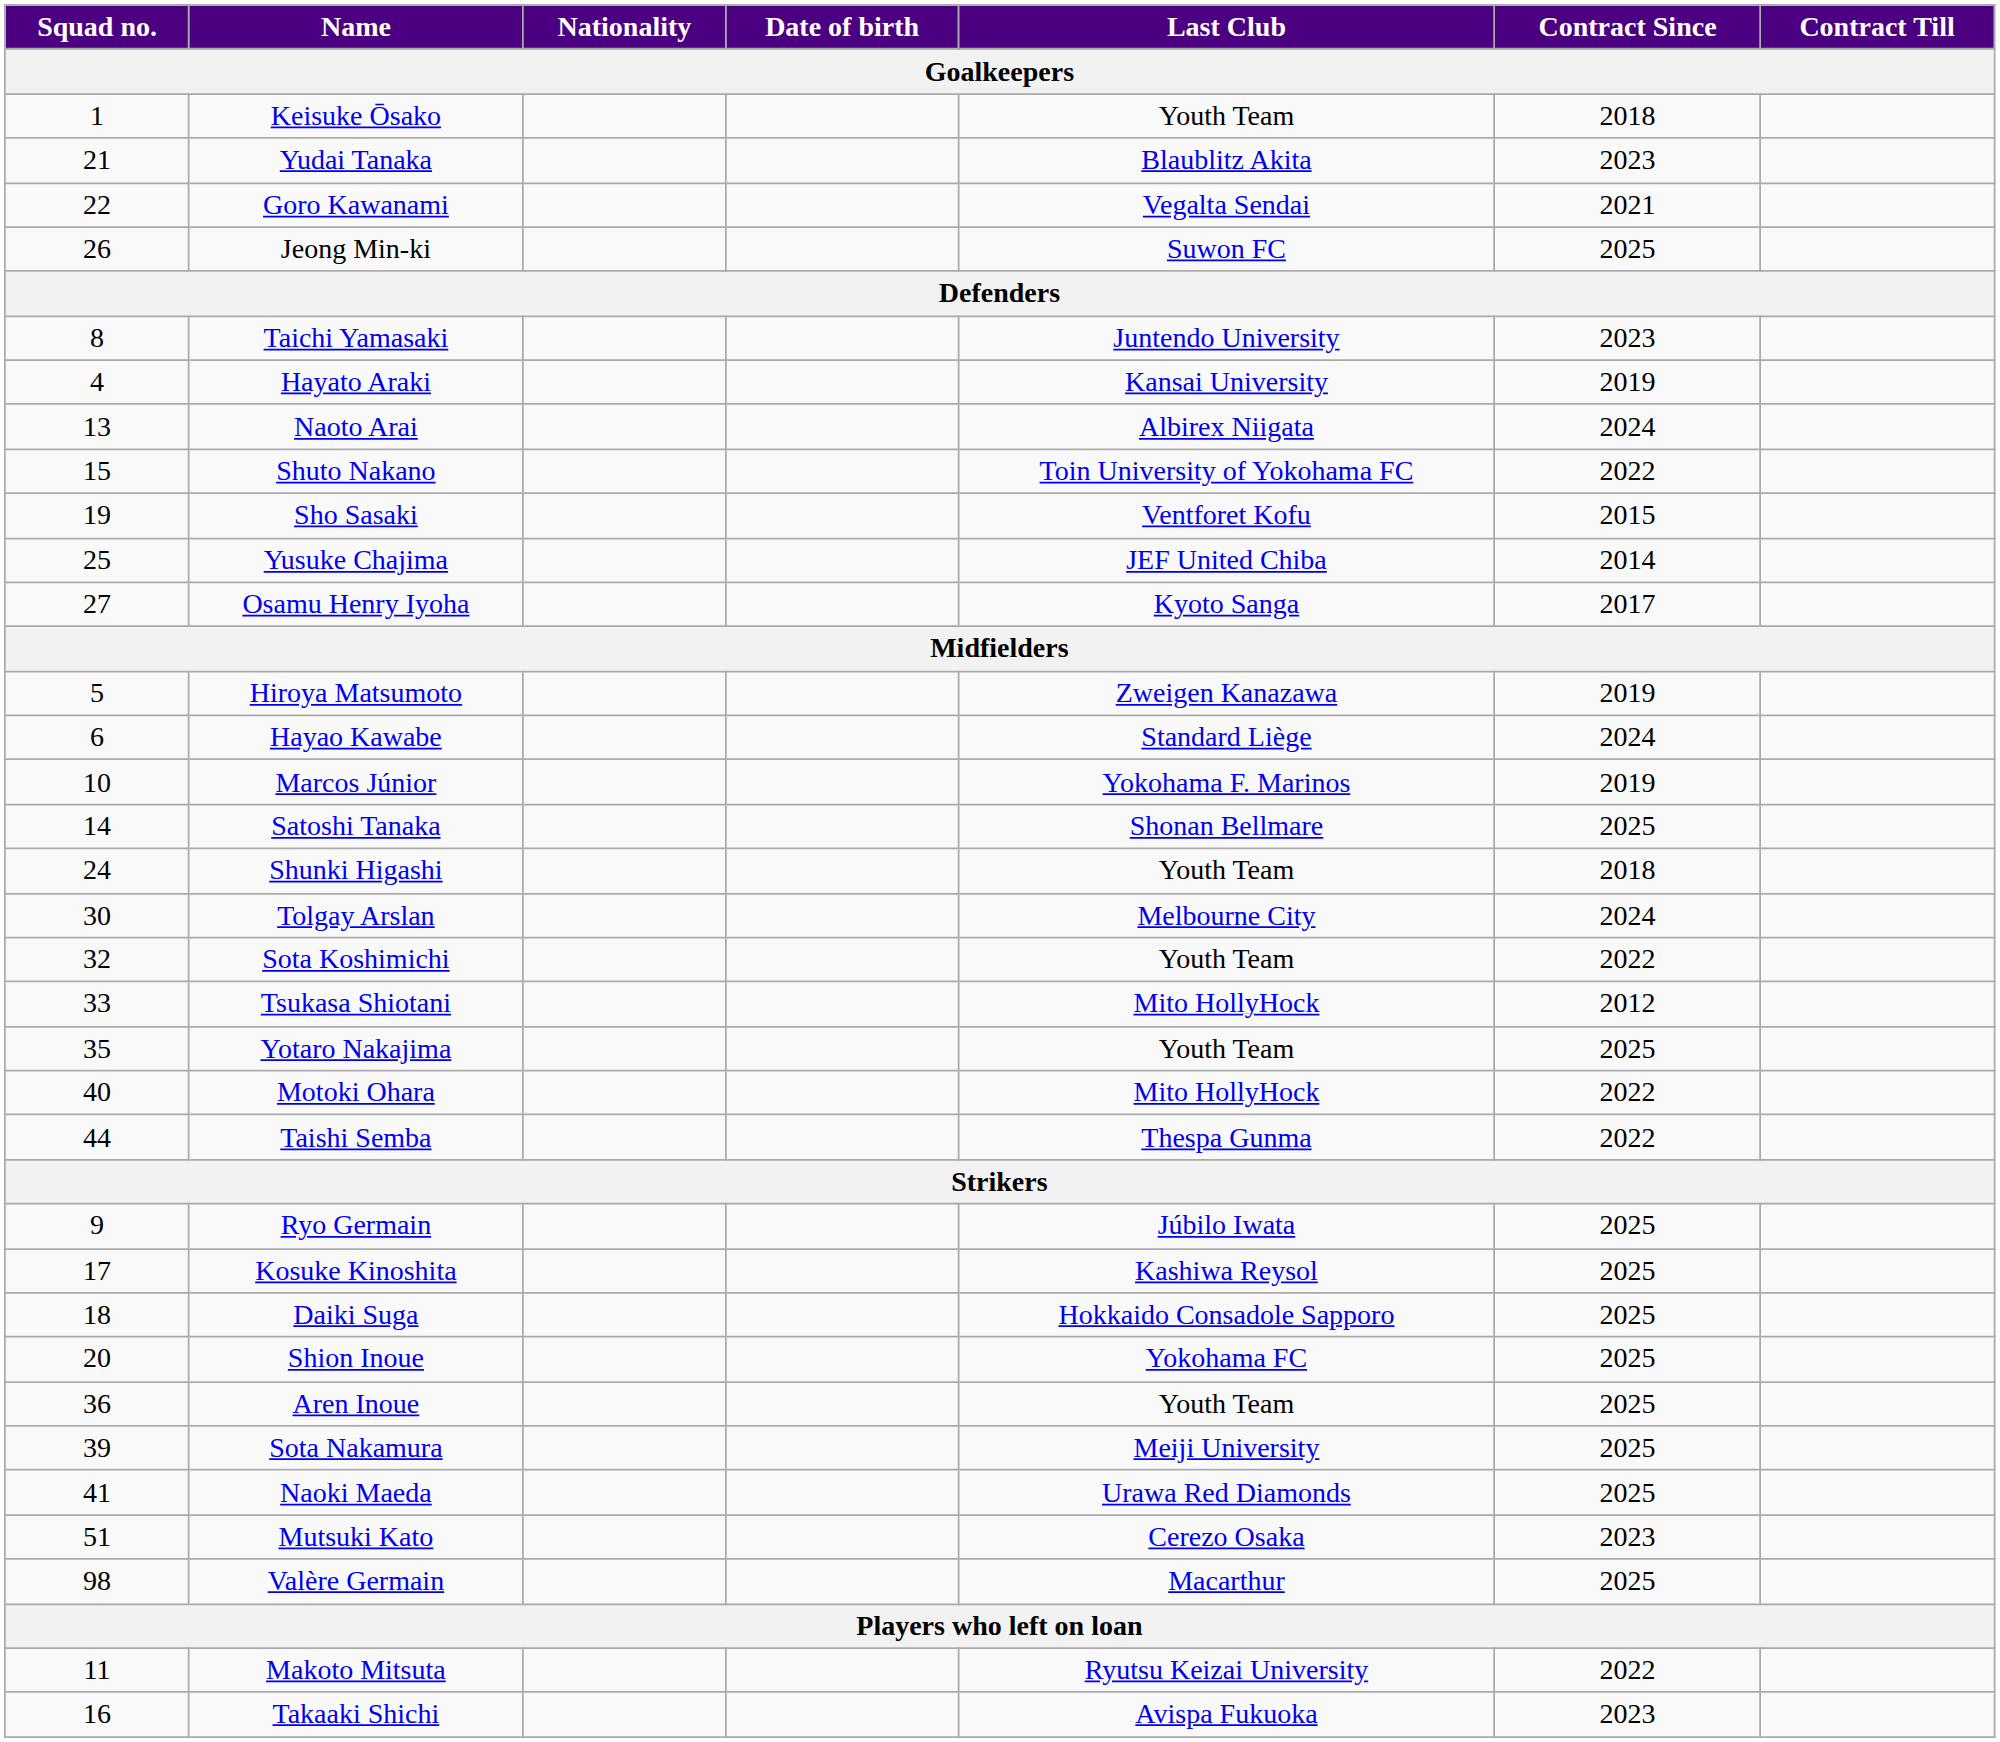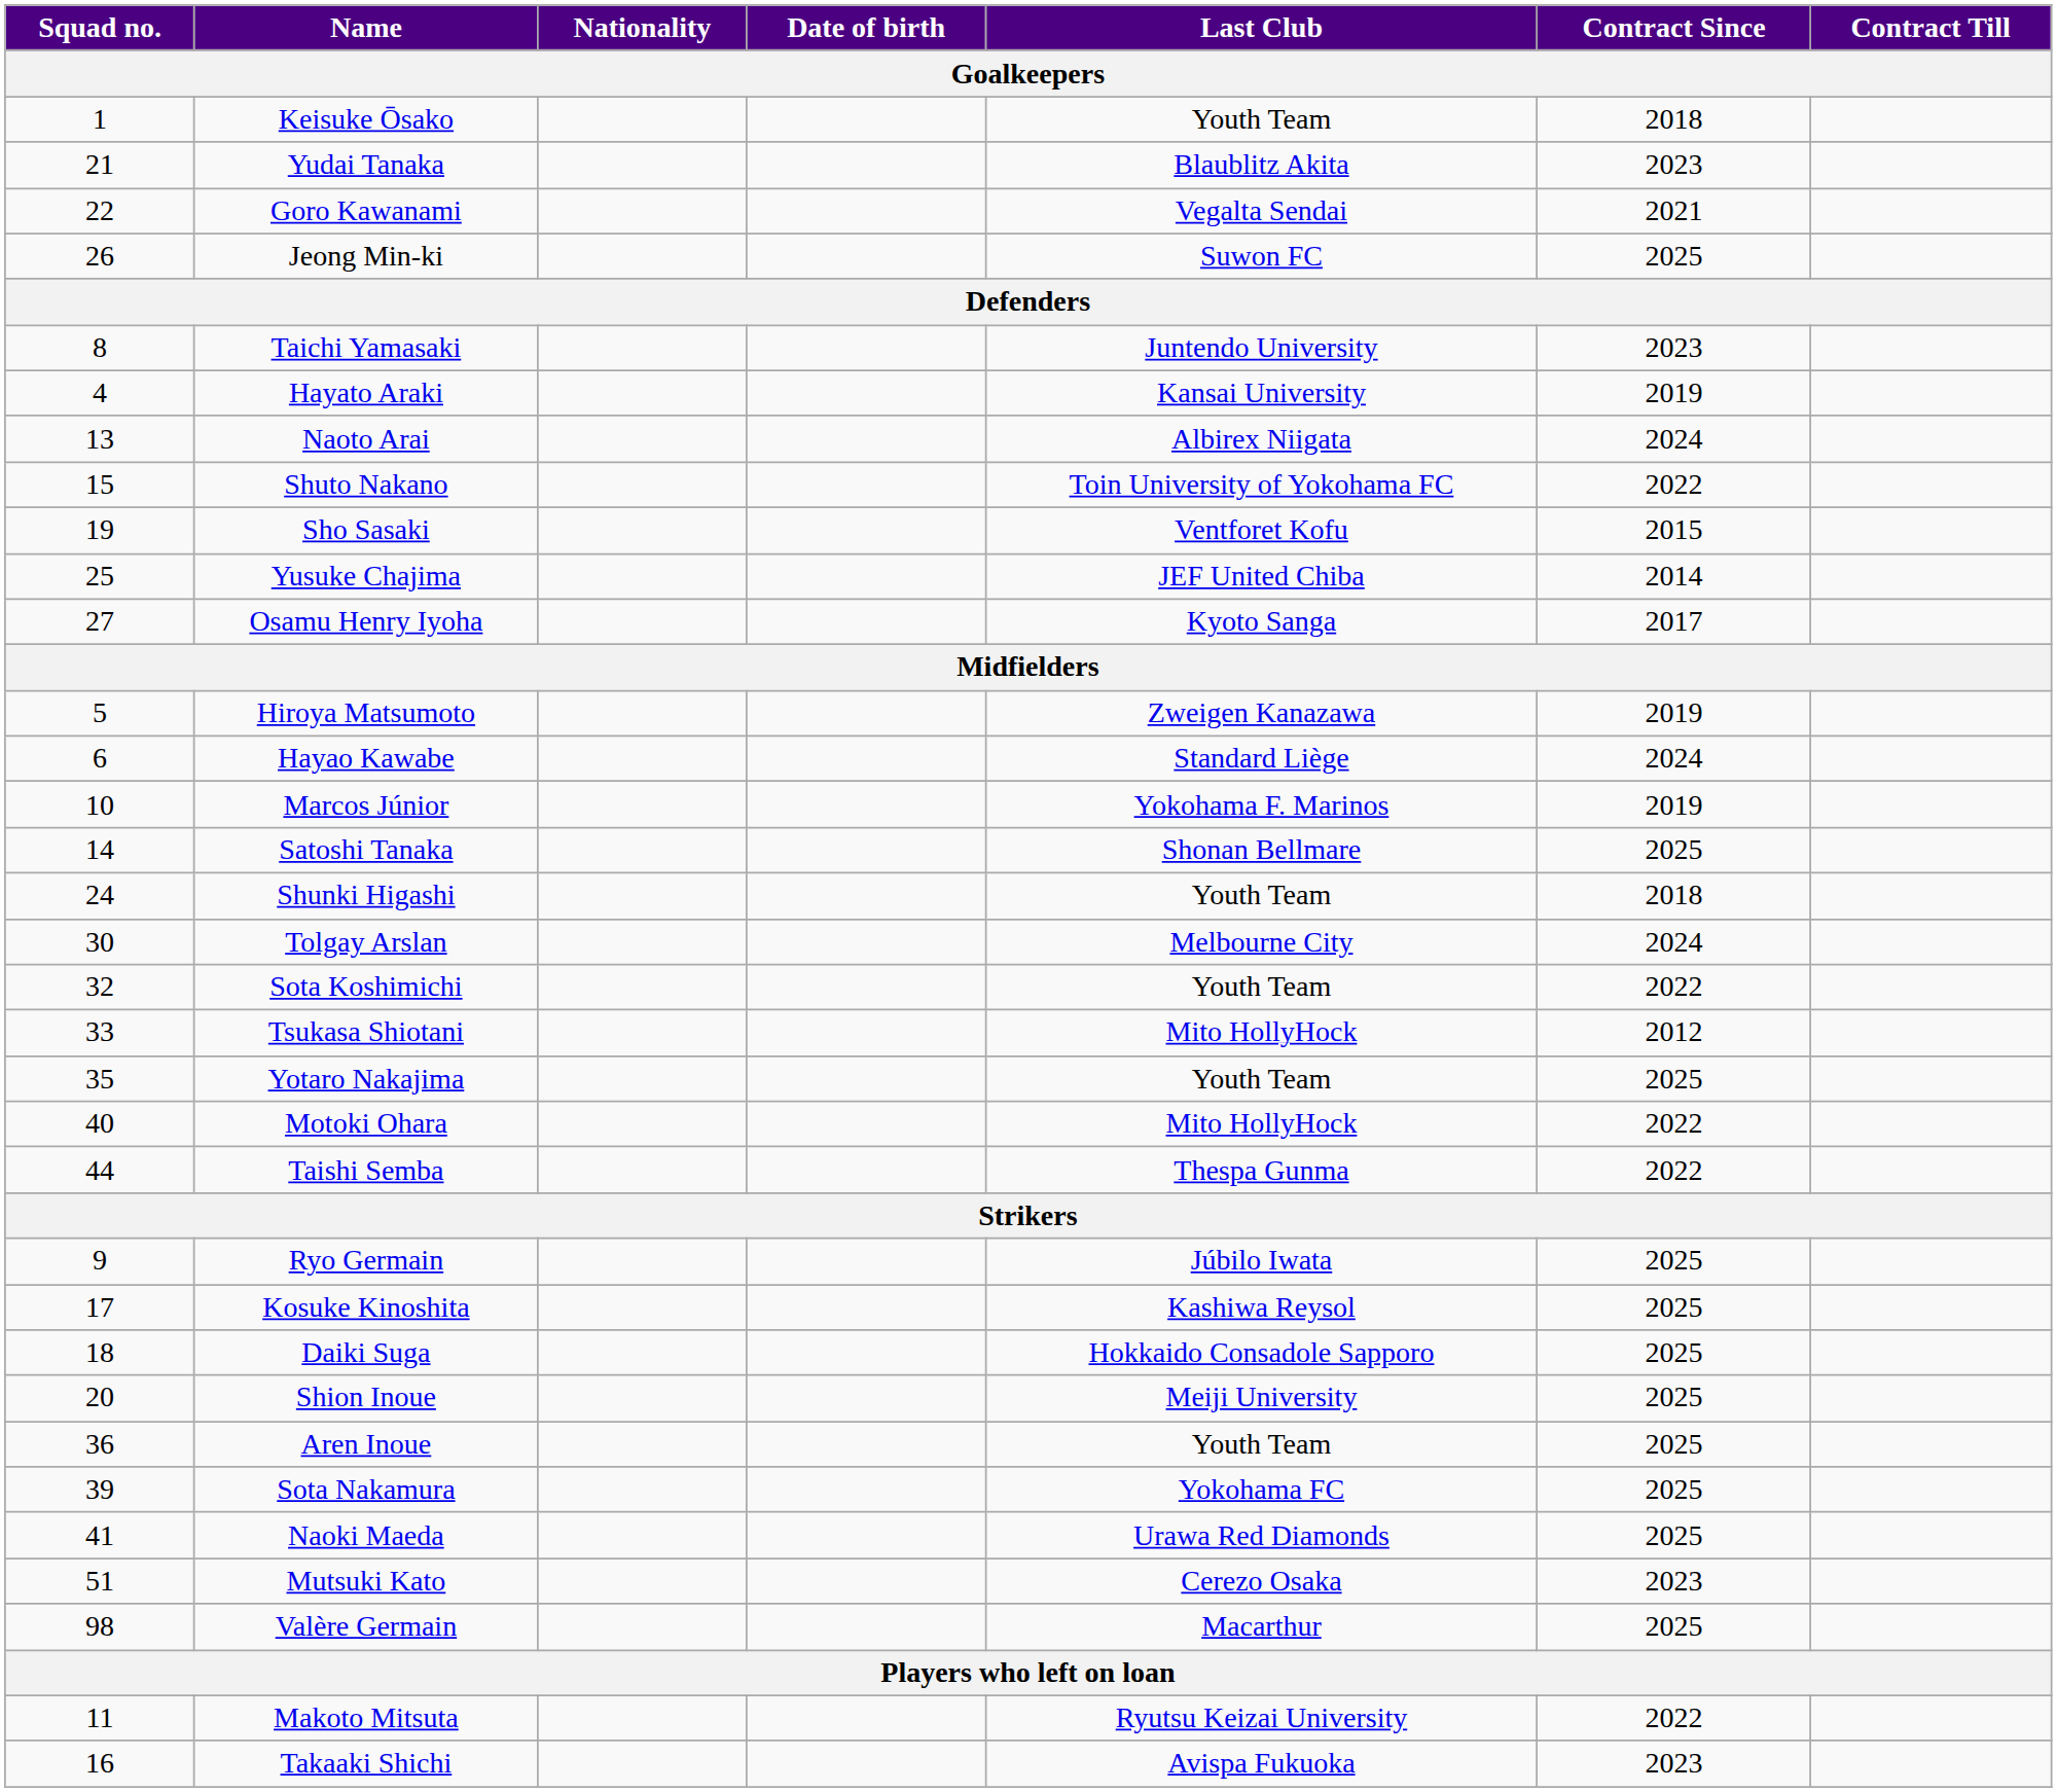Shion Inoue | Last Club: Yokohama FC -> Meiji University
Sota Nakamura | Last Club: Meiji University -> Yokohama FC
